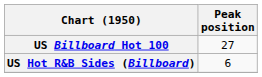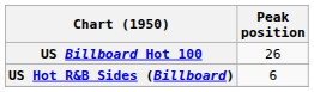US Billboard Hot 100 | Peak position: 27 -> 26
